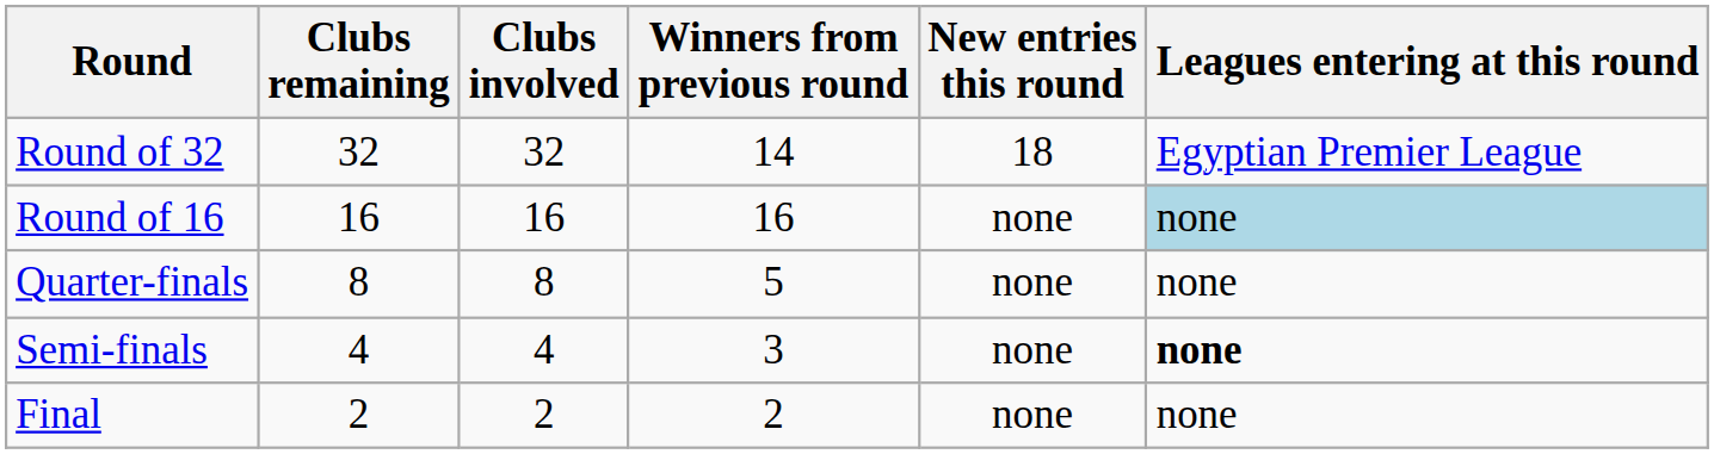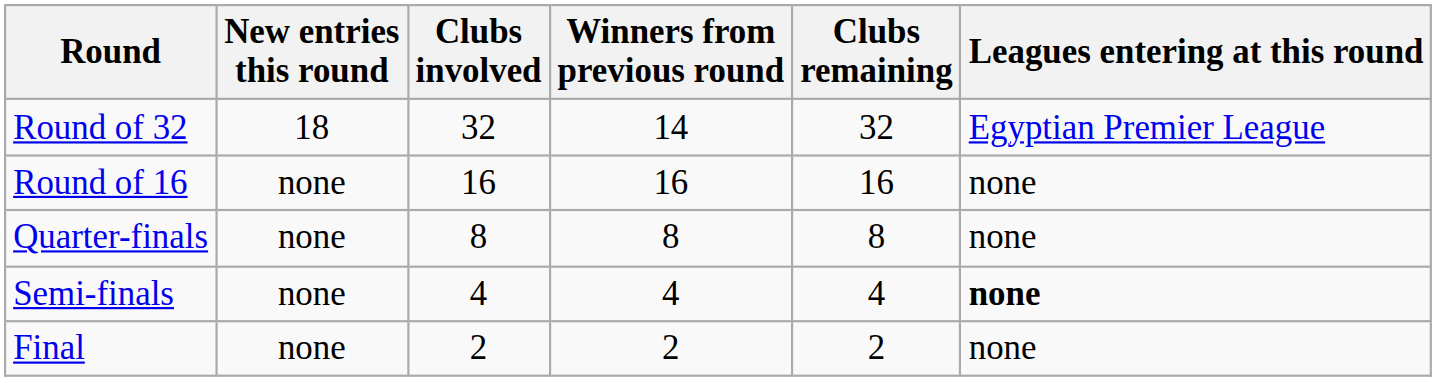columns swapped: Clubs remaining <-> New entries this round
Round of 16 | Leagues entering at this round: lightblue background -> no background
Quarter-finals | Winners from previous round: 5 -> 8
Semi-finals | Winners from previous round: 3 -> 4
